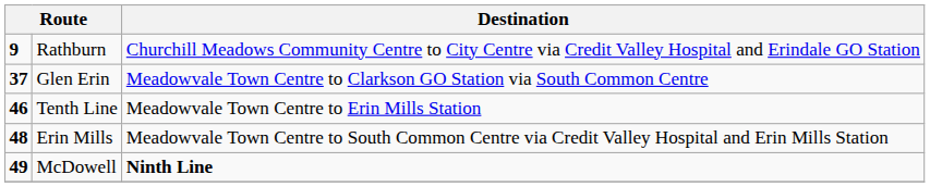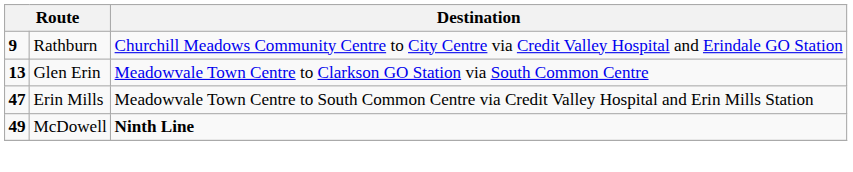Glen Erin | column 1: 37 -> 13
- row: 46 | Tenth Line | Meadowvale Town Centre to Erin Mills Station
Erin Mills | column 1: 48 -> 47
